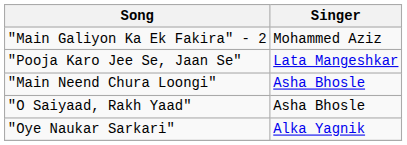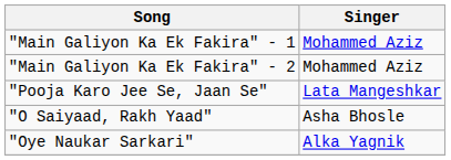+ row: "Main Galiyon Ka Ek Fakira" - 1 | Mohammed Aziz
- row: "Main Neend Chura Loongi" | Asha Bhosle
